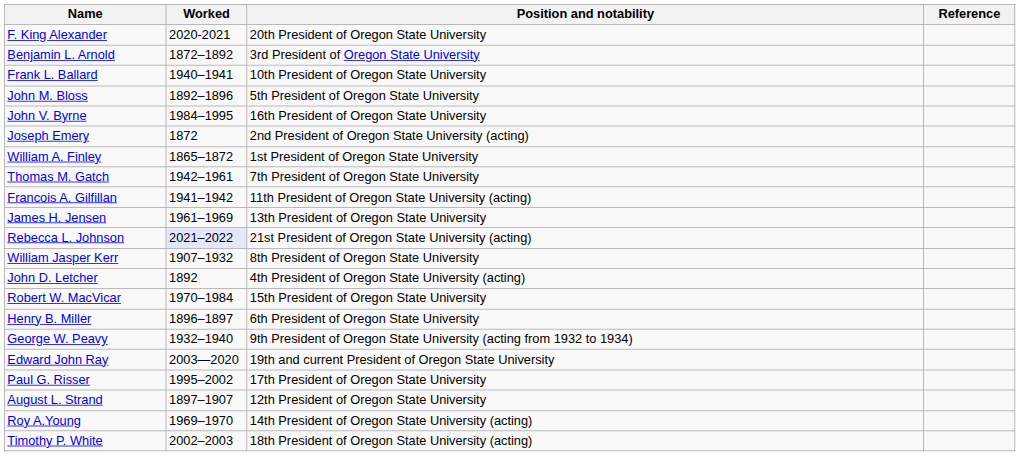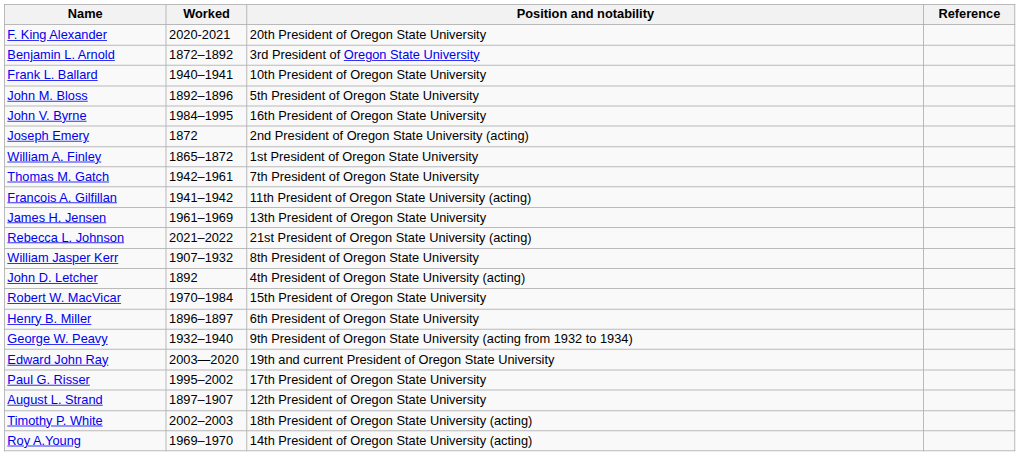Rebecca L. Johnson | Worked: lavender background -> no background
rows swapped: Timothy P. White <-> Roy A.Young
